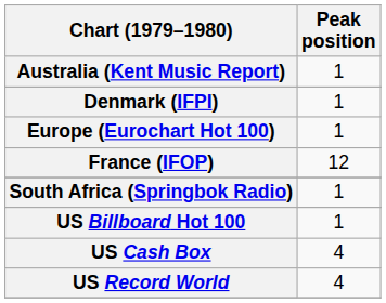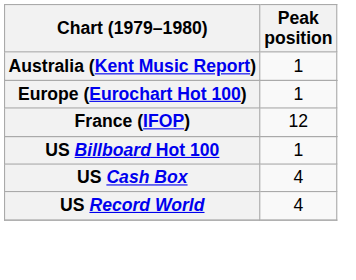- row: Denmark (IFPI) | 1
- row: South Africa (Springbok Radio) | 1
